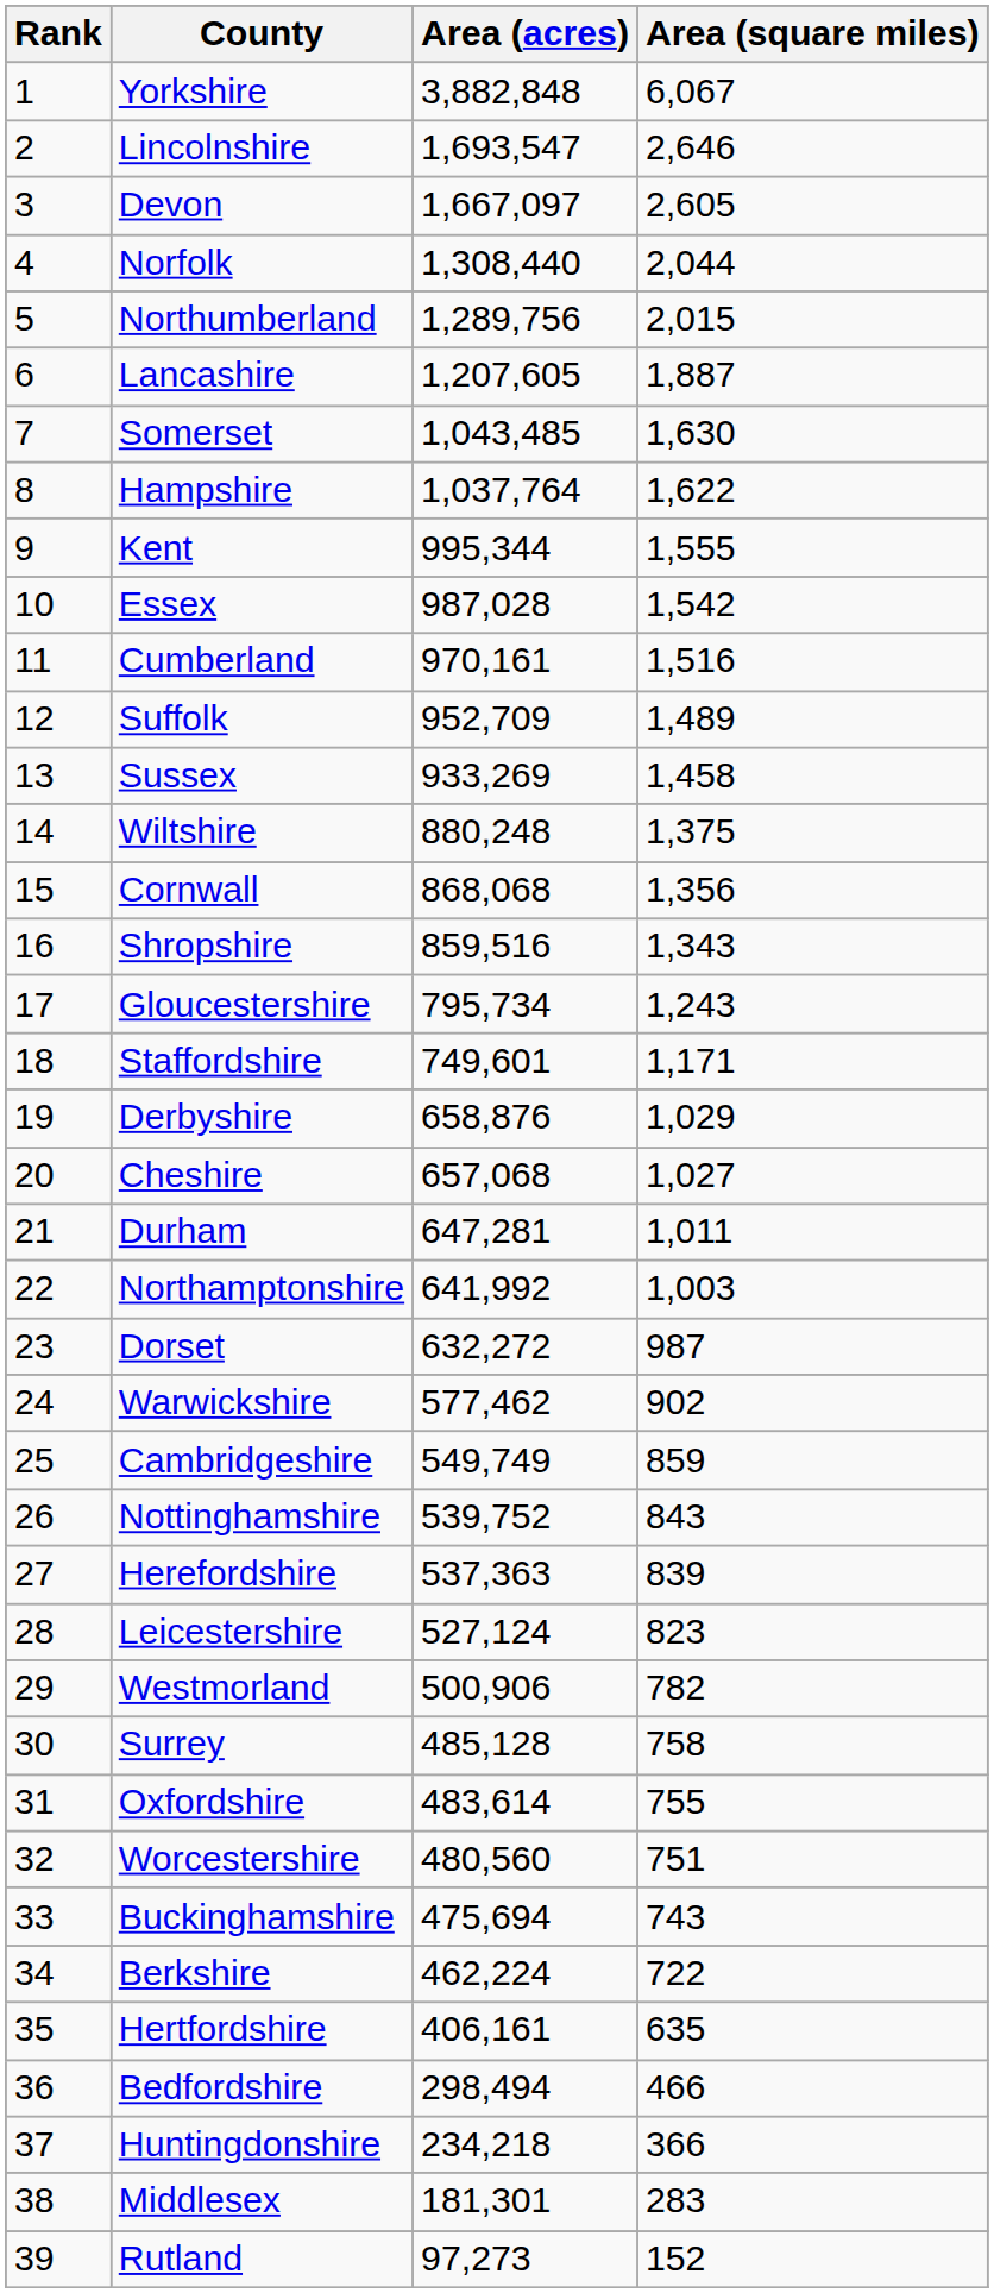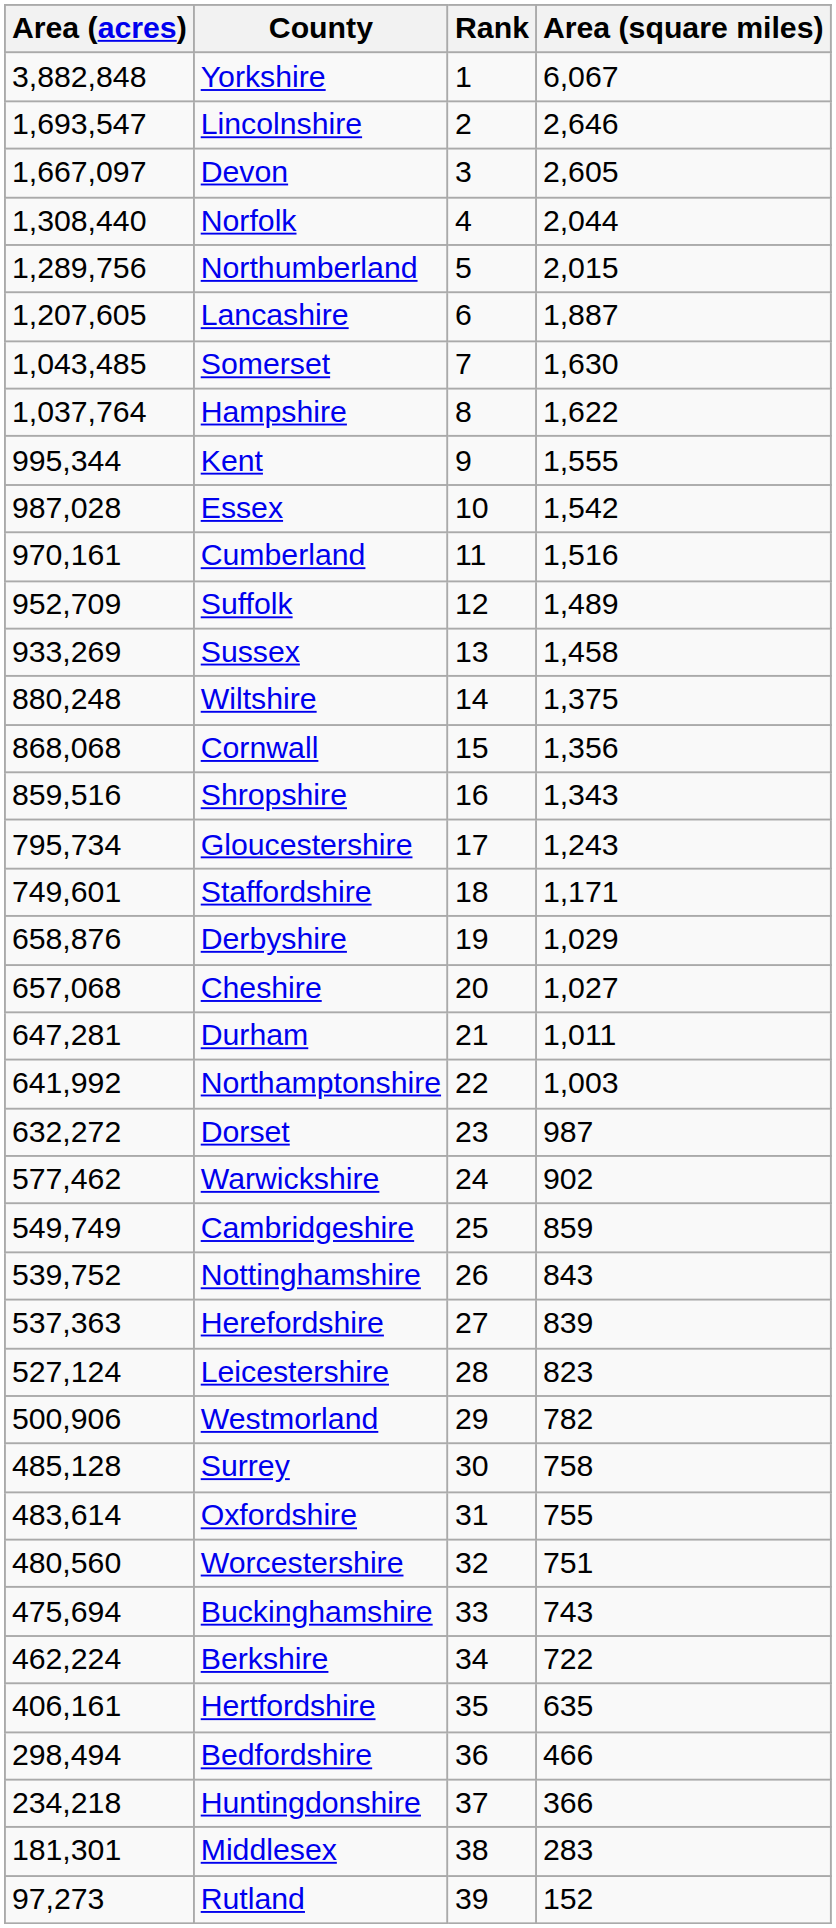columns swapped: Rank <-> Area (acres)
